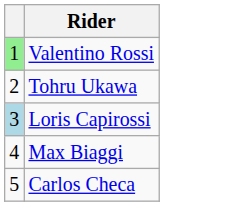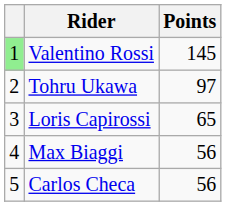+ column: Points | 145 | 97 | 65 | 56 | 56
Loris Capirossi | column 1: lightblue background -> no background
